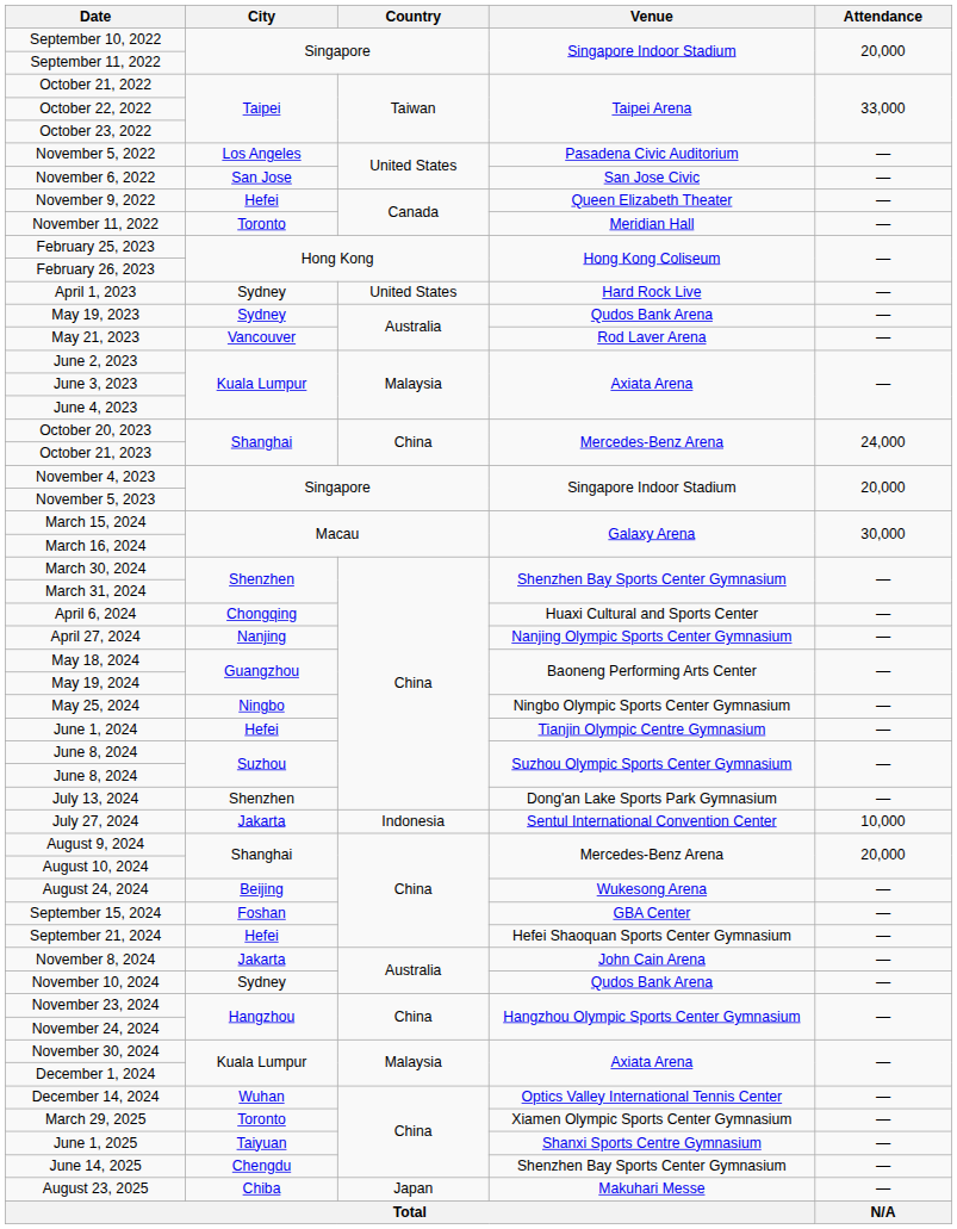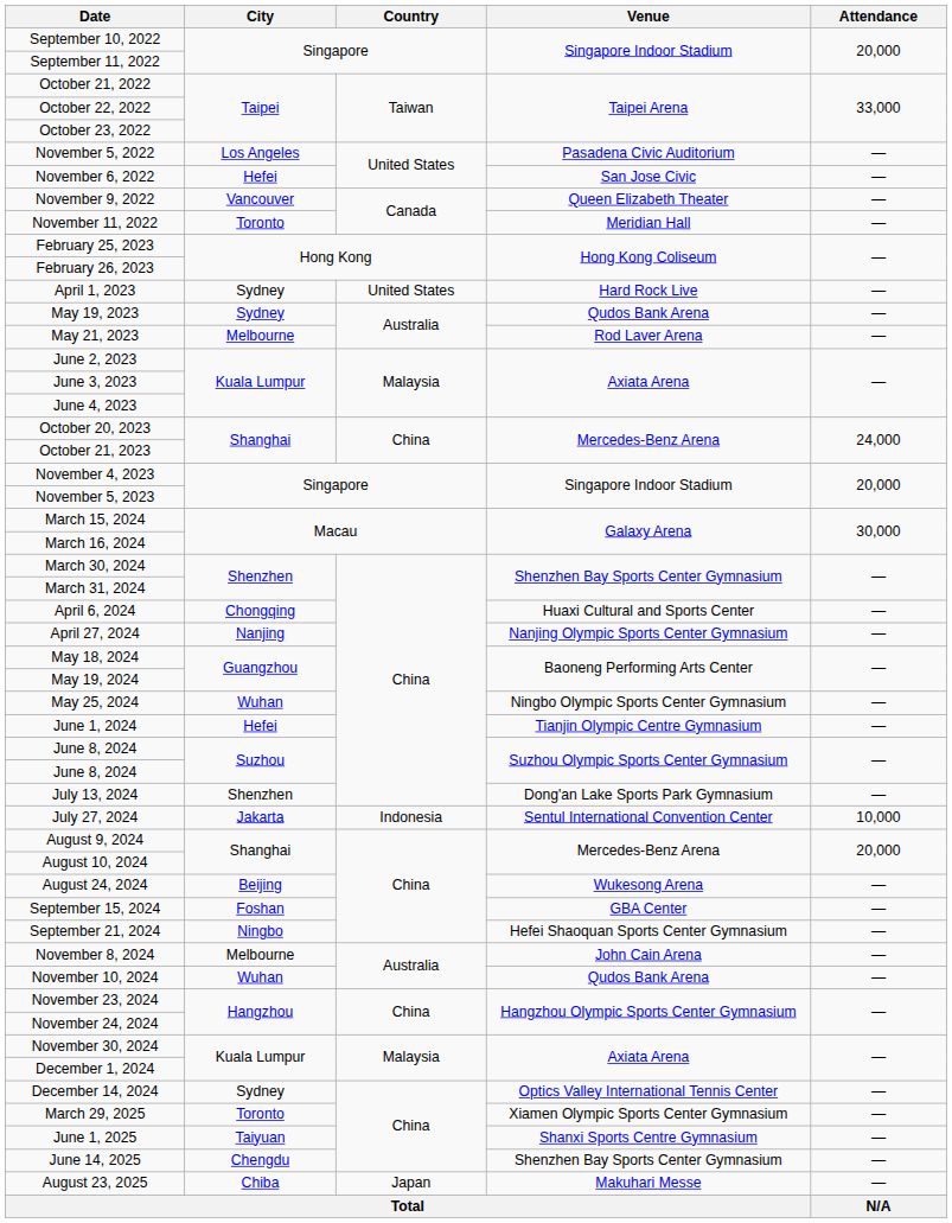November 6, 2022 | City: San Jose -> Hefei
November 9, 2022 | City: Hefei -> Vancouver
May 21, 2023 | City: Vancouver -> Melbourne
May 25, 2024 | City: Ningbo -> Wuhan
September 21, 2024 | City: Hefei -> Ningbo
November 8, 2024 | City: Jakarta -> Melbourne
November 10, 2024 | City: Sydney -> Wuhan
December 14, 2024 | City: Wuhan -> Sydney
